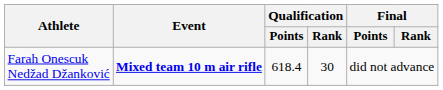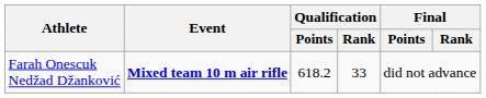Farah Onescuk Nedžad Džanković | Qualification / Points: 618.4 -> 618.2
Farah Onescuk Nedžad Džanković | Qualification / Rank: 30 -> 33
